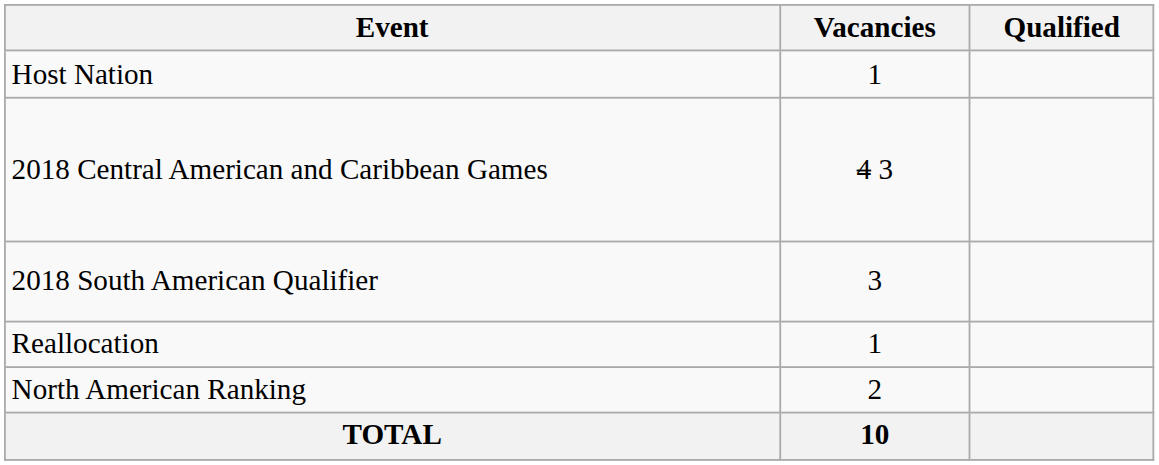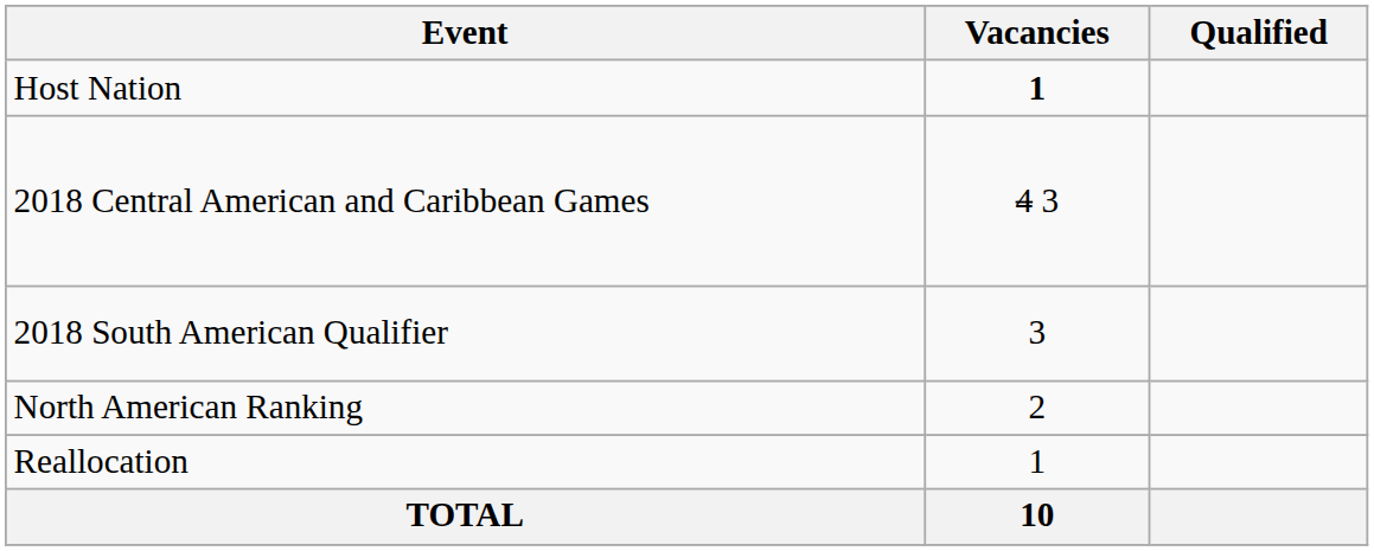Host Nation | Vacancies: normal -> bold
rows swapped: North American Ranking <-> Reallocation
